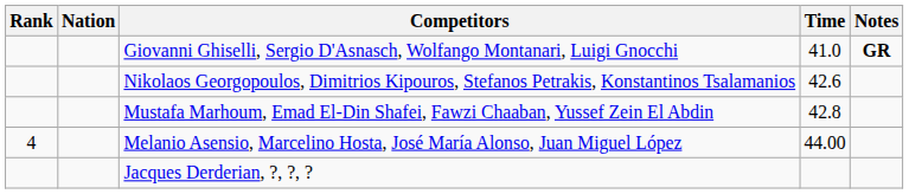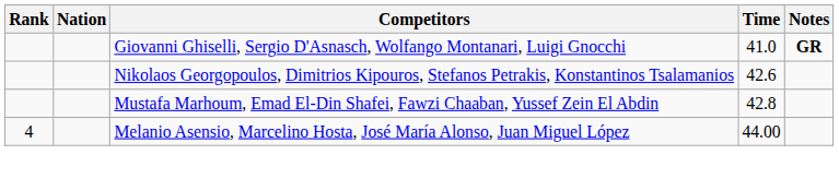- row: Jacques Derderian, ?, ?, ?
